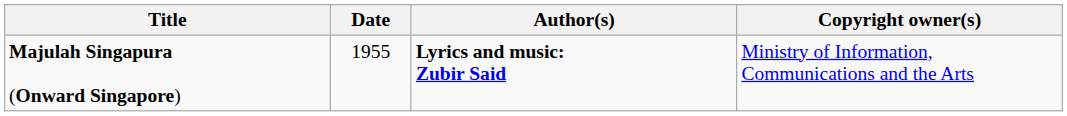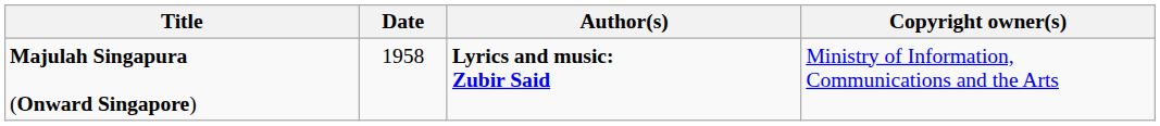Majulah Singapura (Onward Singapore) | Date: 1955 -> 1958
